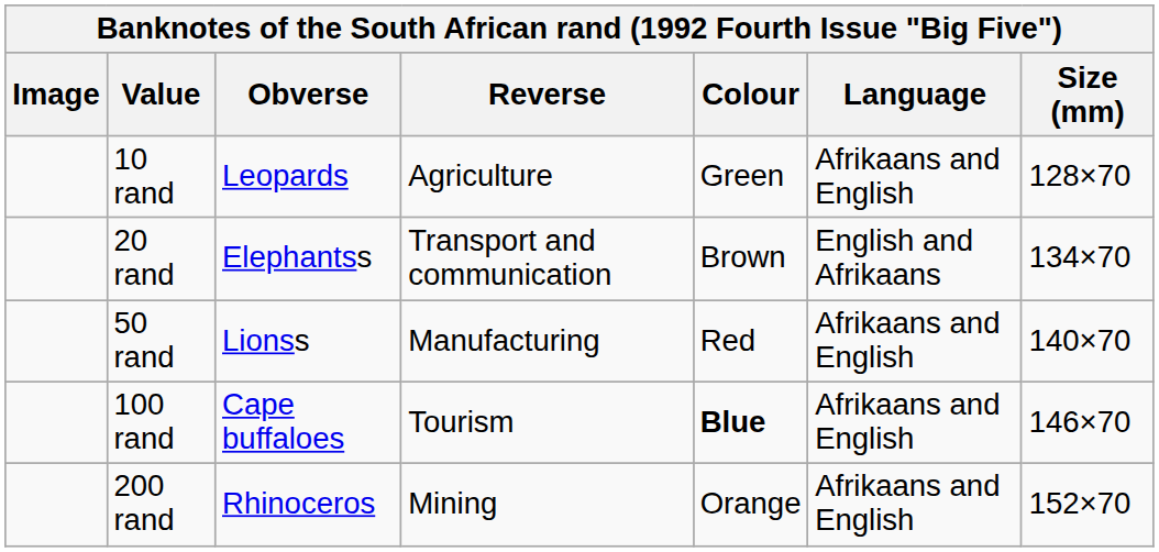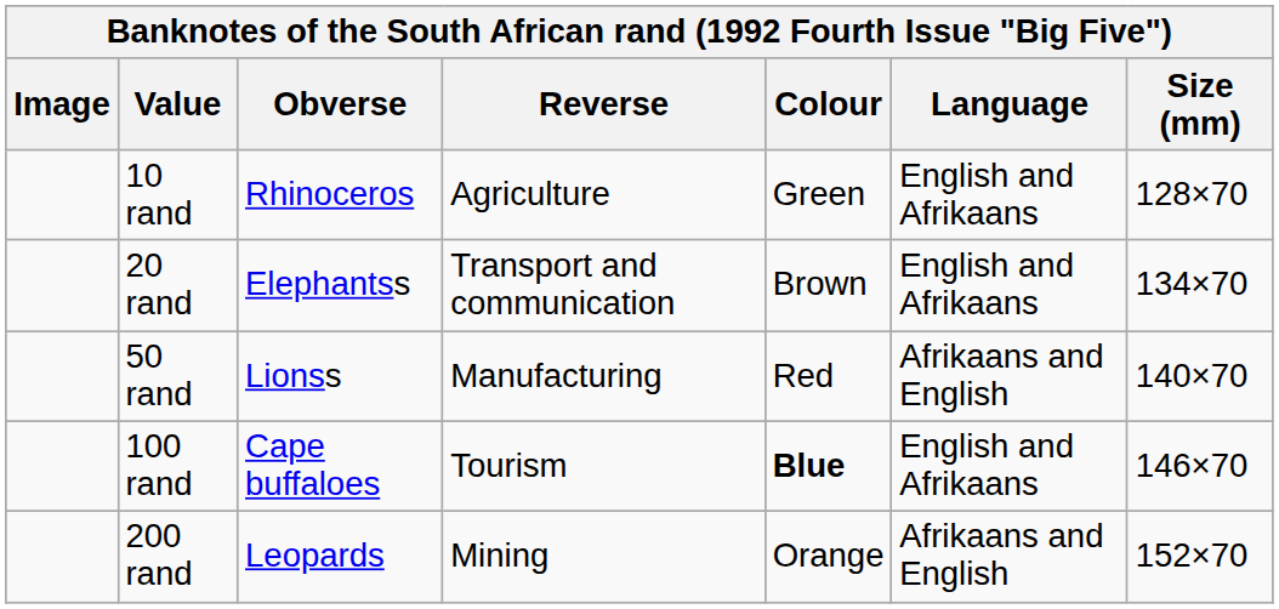10 rand | Obverse: Leopards -> Rhinoceros
10 rand | Language: Afrikaans and English -> English and Afrikaans
100 rand | Language: Afrikaans and English -> English and Afrikaans
200 rand | Obverse: Rhinoceros -> Leopards
